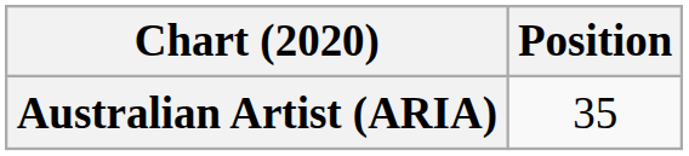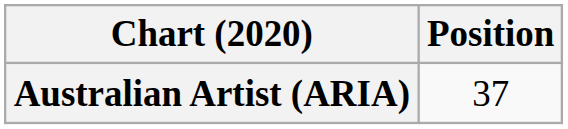Australian Artist (ARIA) | Position: 35 -> 37
